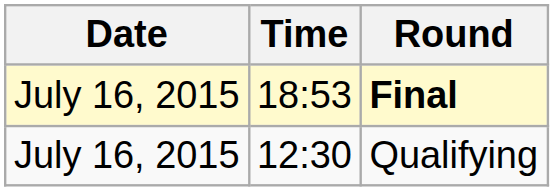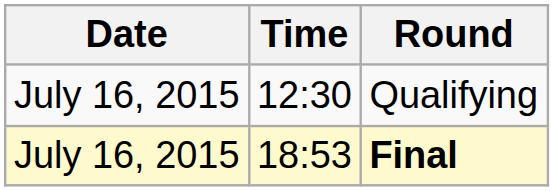rows swapped: Qualifying <-> Final
